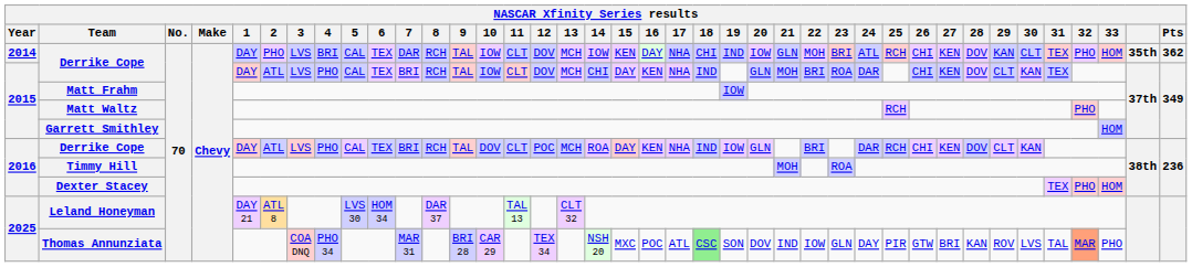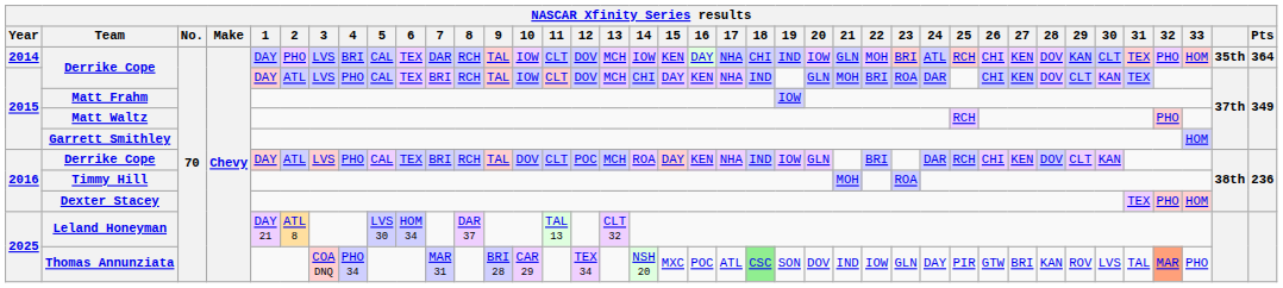2014 / Derrike Cope | Pts: 362 -> 364
